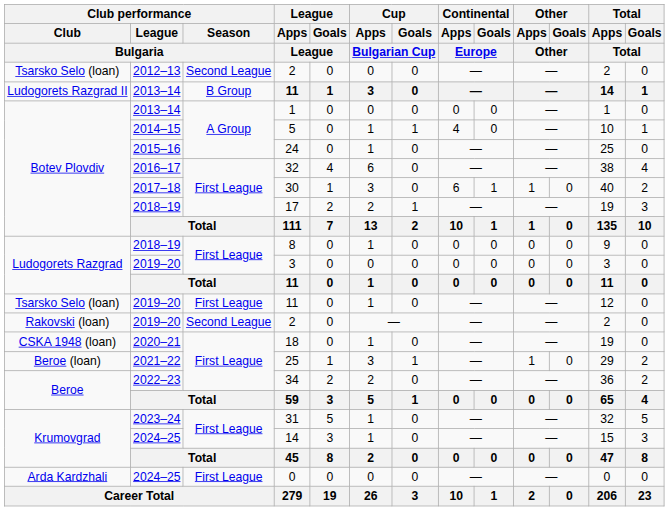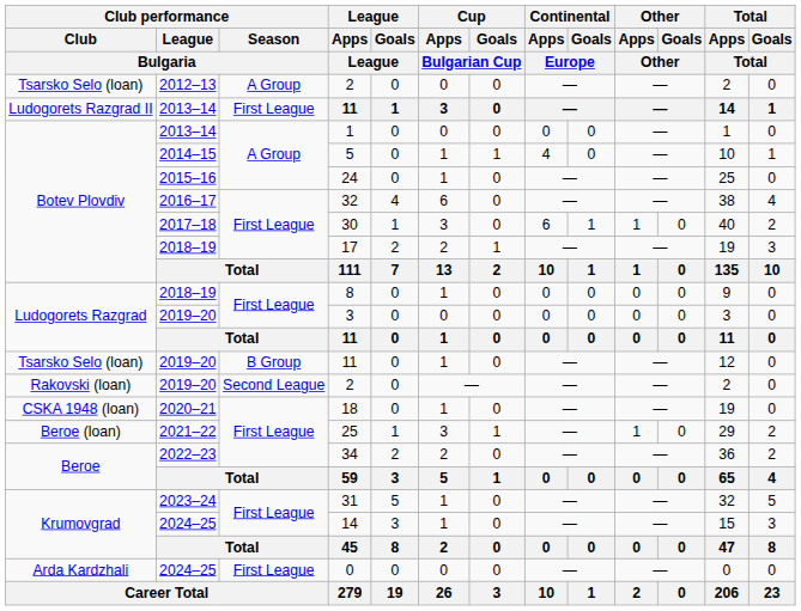2012–13 / 2 | Club performance / Season / Bulgaria: Second League -> A Group
2013–14 / 11 | Club performance / Season / Bulgaria: B Group -> First League
2019–20 / 11 | Club performance / Season / Bulgaria: First League -> B Group
